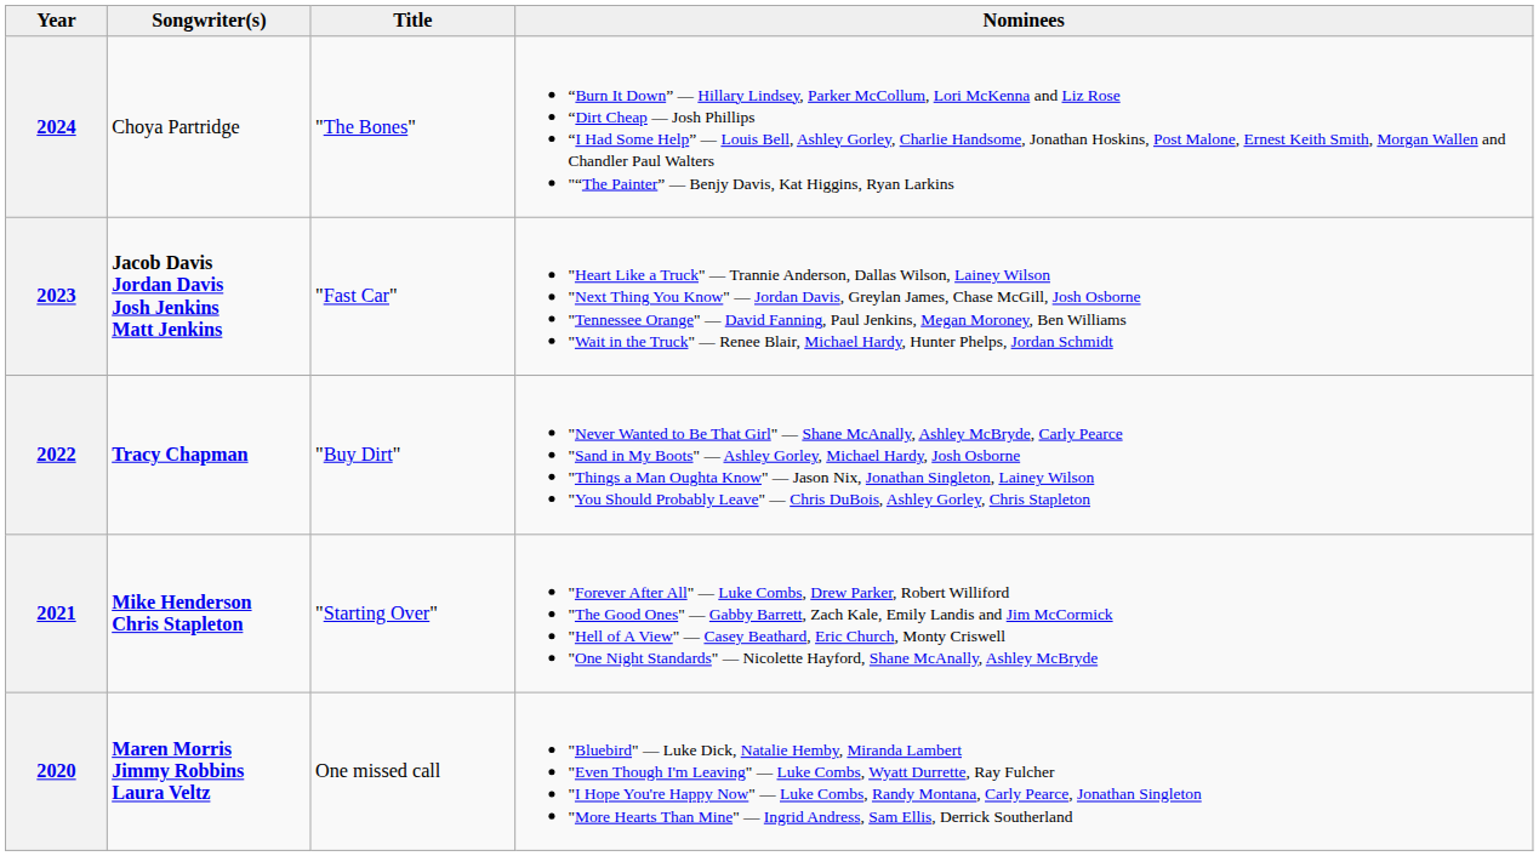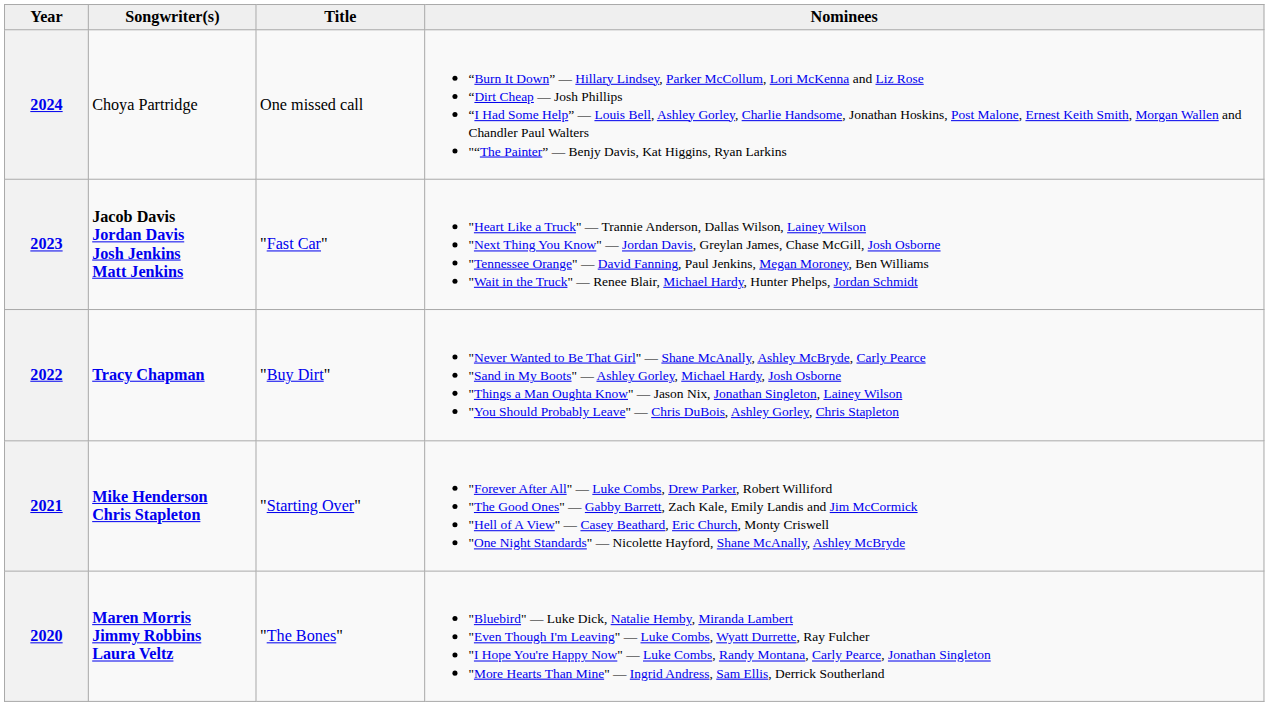2024 | Title: "The Bones" -> One missed call
2020 | Title: One missed call -> "The Bones"
